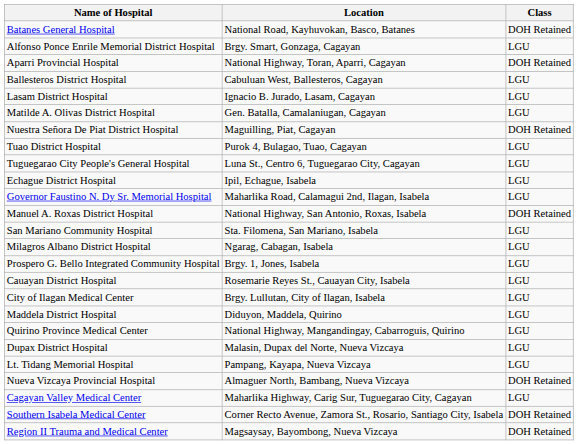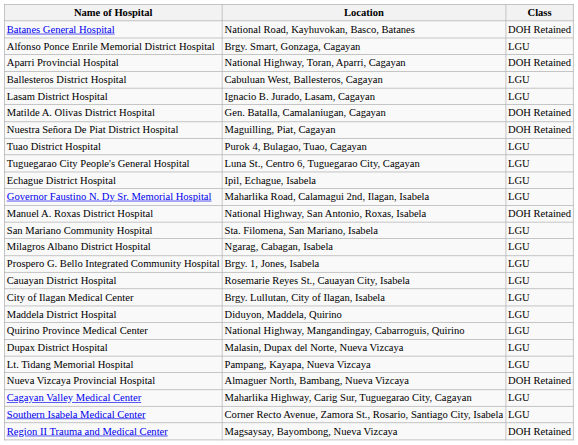Matilde A. Olivas District Hospital | Class: LGU -> DOH Retained
Southern Isabela Medical Center | Class: DOH Retained -> LGU
